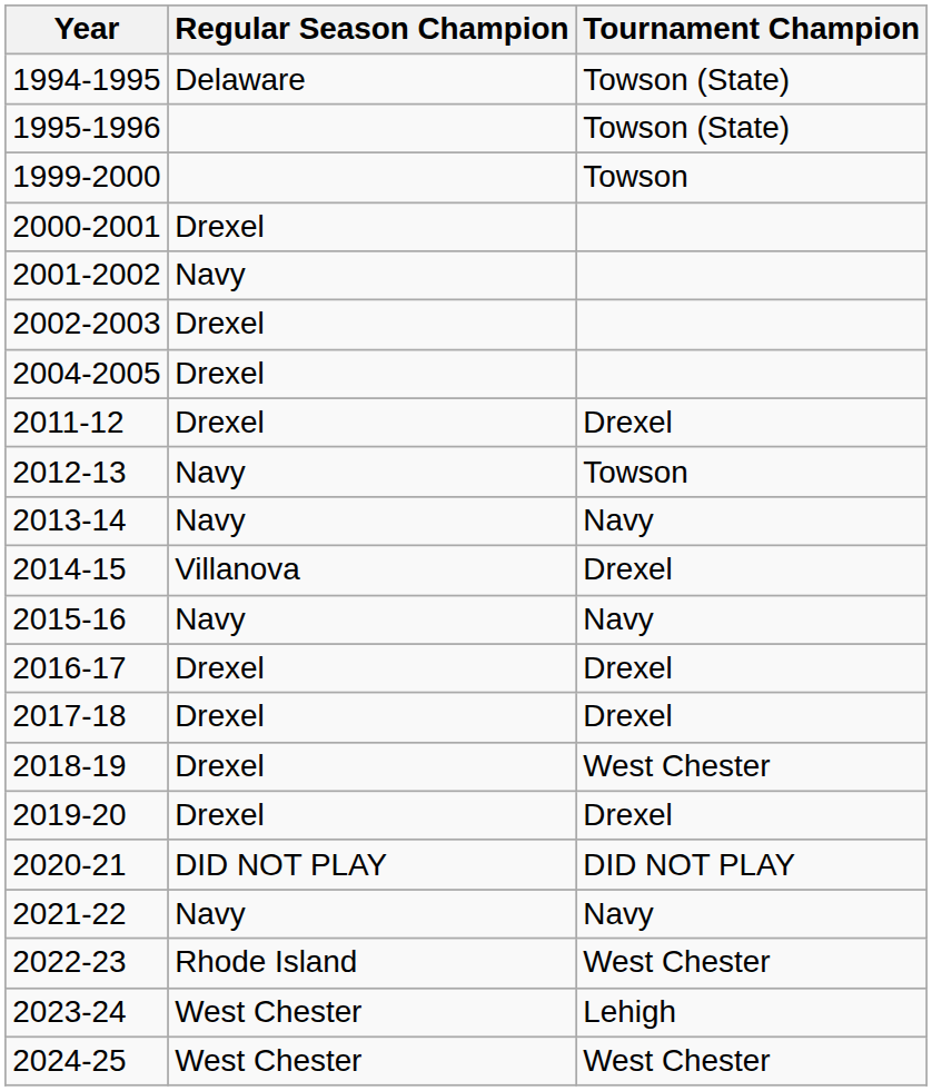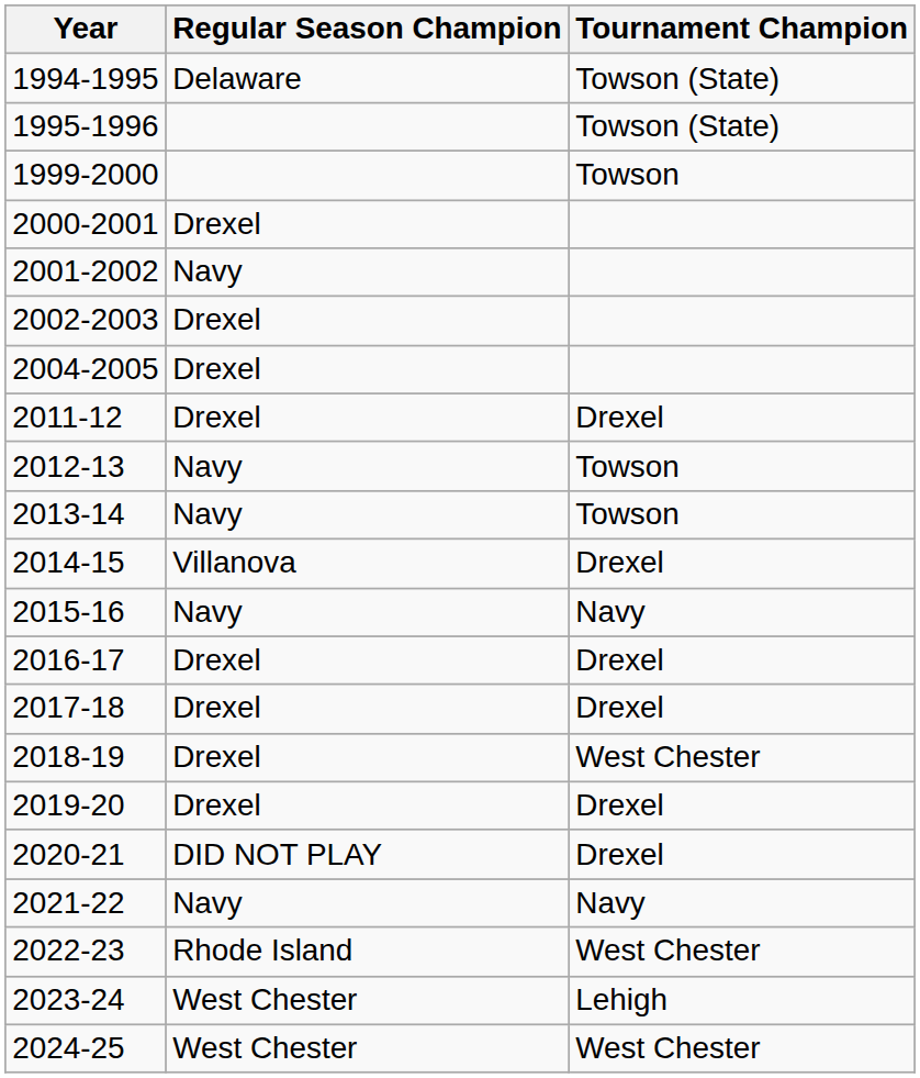2013-14 | Tournament Champion: Navy -> Towson
2020-21 | Tournament Champion: DID NOT PLAY -> Drexel
